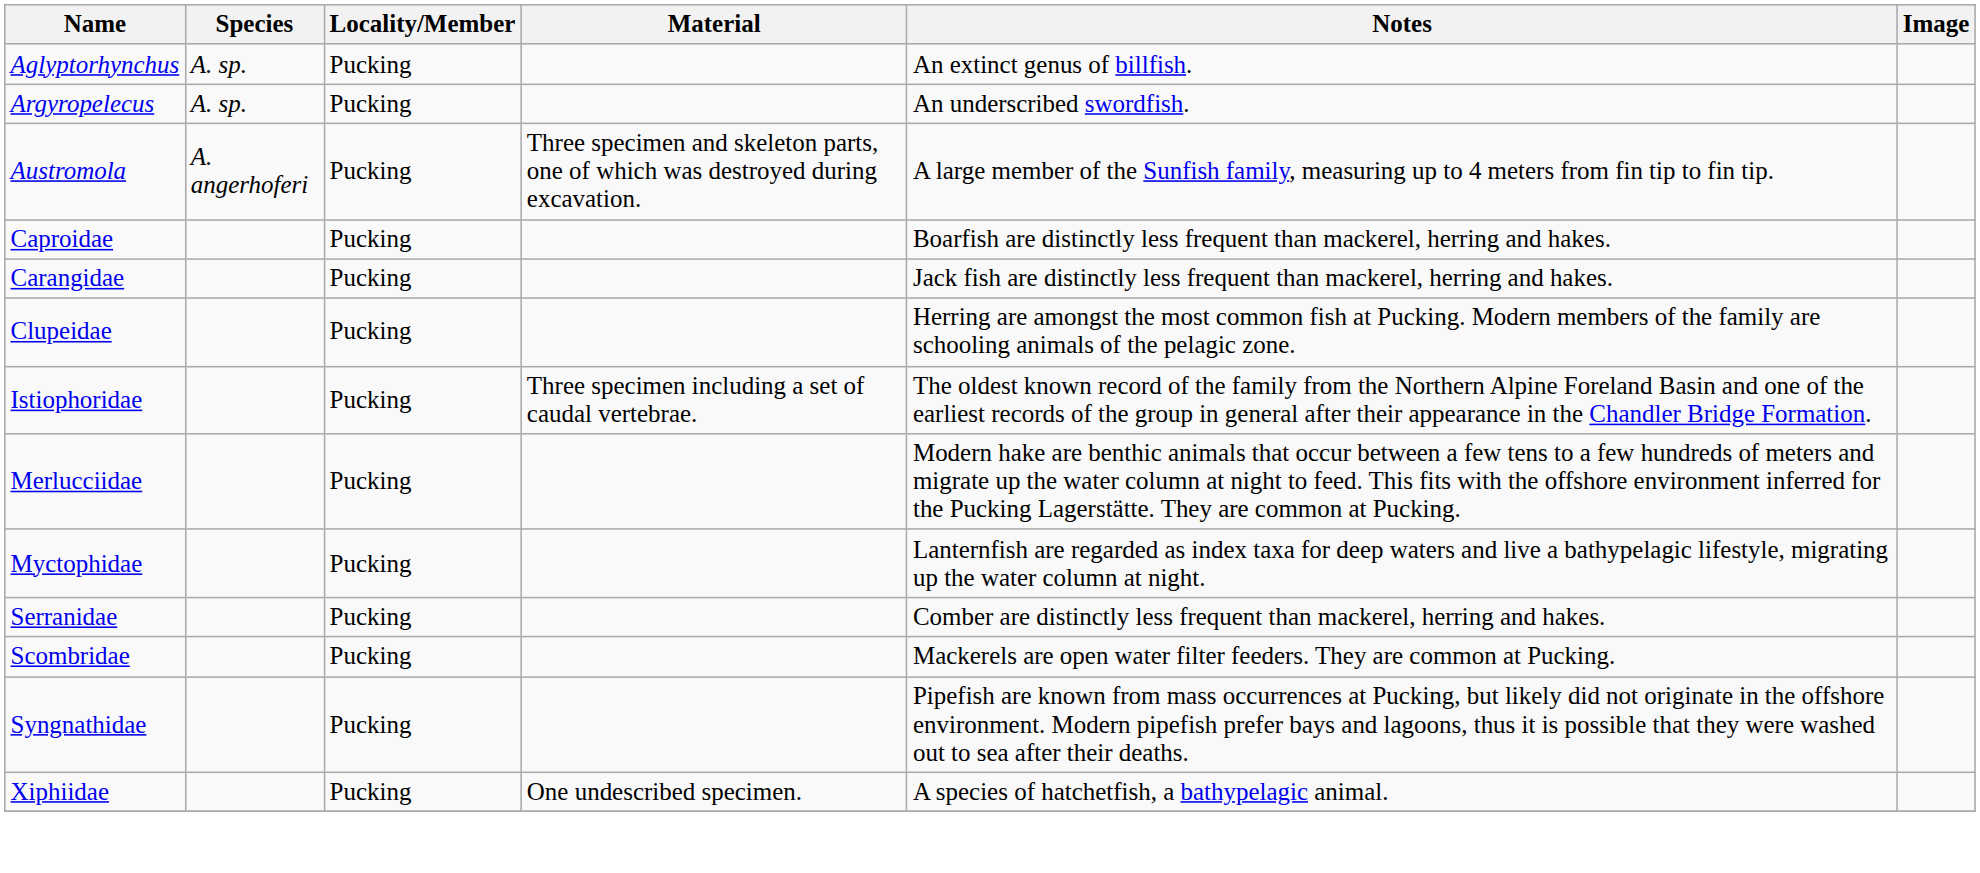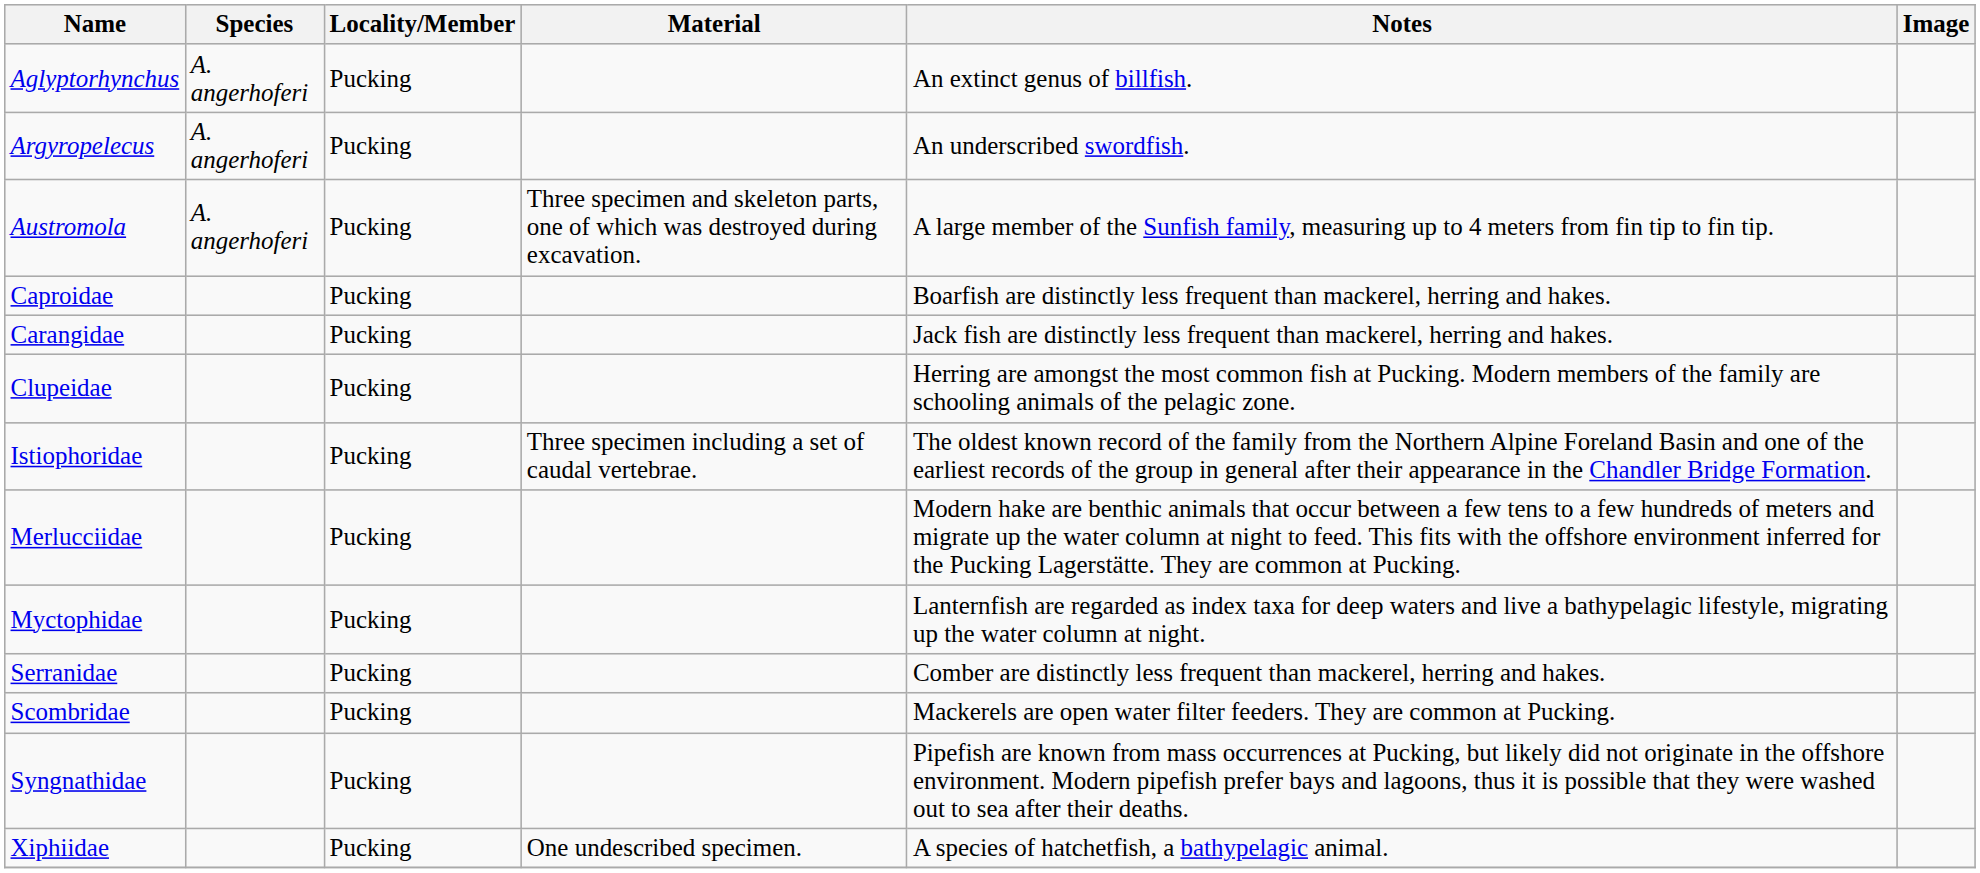Aglyptorhynchus | Species: A. sp. -> A. angerhoferi
Argyropelecus | Species: A. sp. -> A. angerhoferi
